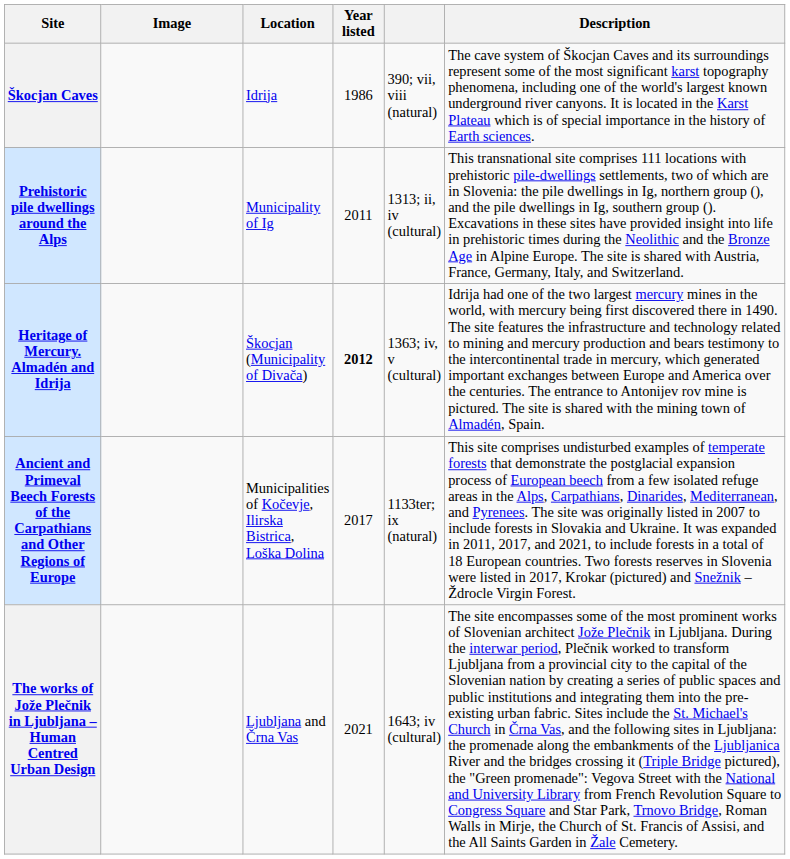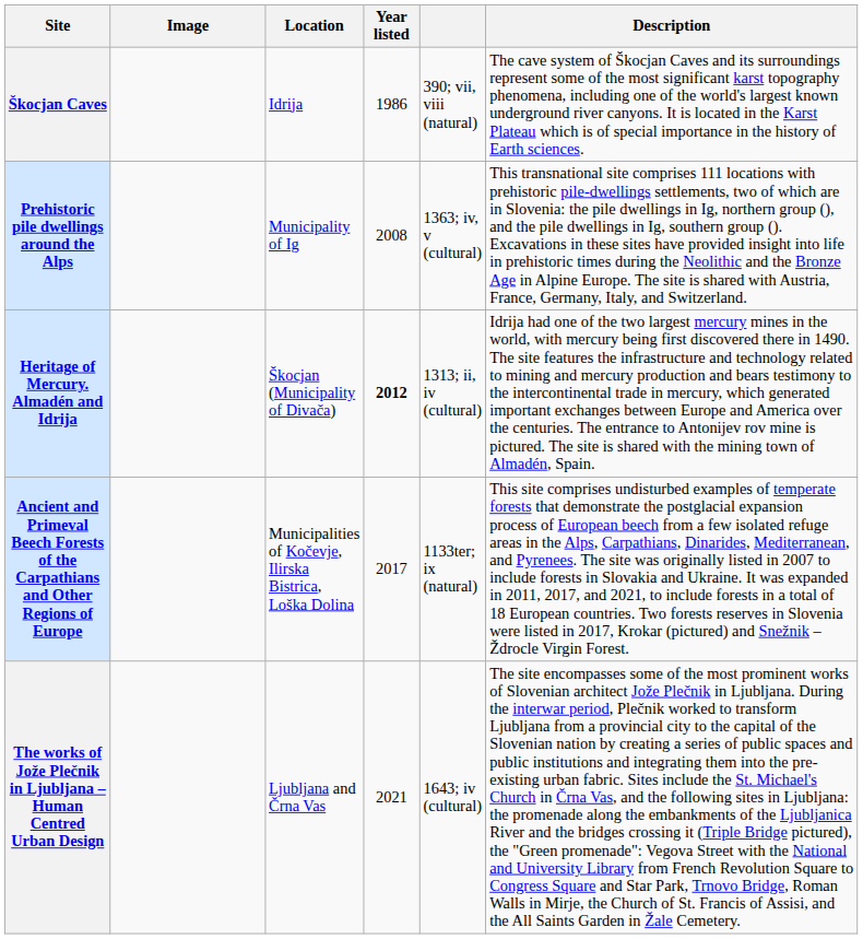Prehistoric pile dwellings around the Alps | Year listed: 2011 -> 2008
Prehistoric pile dwellings around the Alps | column 5: 1313; ii, iv (cultural) -> 1363; iv, v (cultural)
Heritage of Mercury. Almadén and Idrija | column 5: 1363; iv, v (cultural) -> 1313; ii, iv (cultural)
